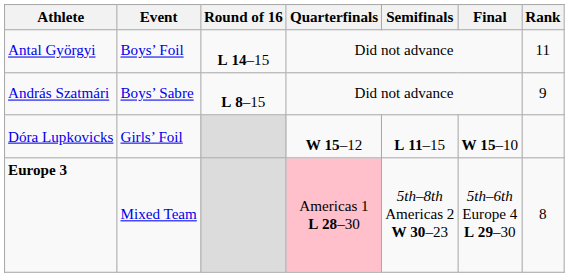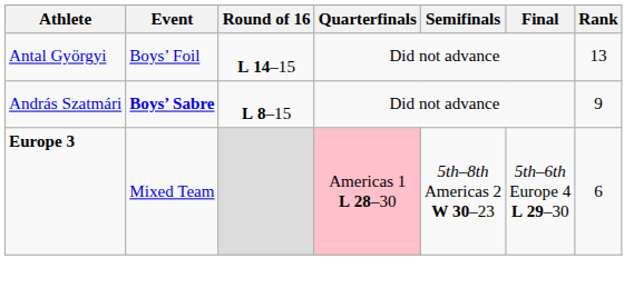Antal Györgyi | Rank: 11 -> 13
András Szatmári | Event: normal -> bold
- row: Dóra Lupkovicks | Girls’ Foil | W 15–12 | L 11–15 | W 15–10
Europe 3 | Rank: 8 -> 6
